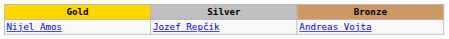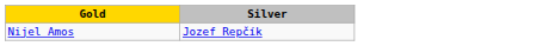- column: Bronze | Andreas Vojta
